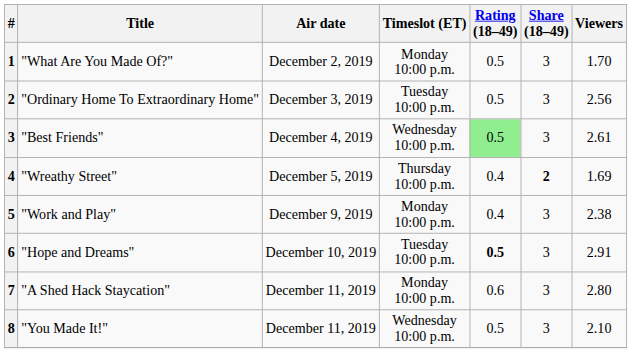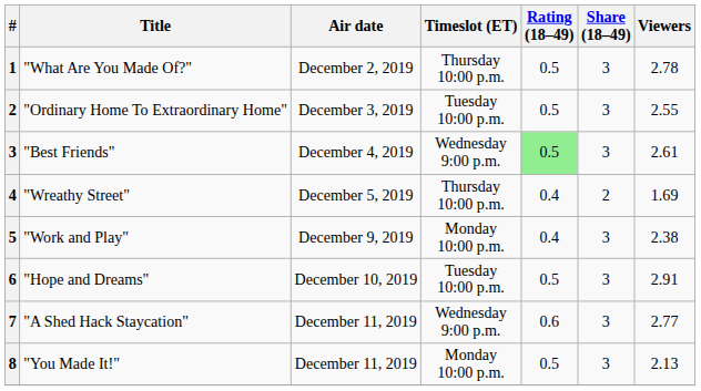"What Are You Made Of?" | Timeslot (ET): Monday 10:00 p.m. -> Thursday 10:00 p.m.
"What Are You Made Of?" | Viewers: 1.70 -> 2.78
"Ordinary Home To Extraordinary Home" | Viewers: 2.56 -> 2.55
"Best Friends" | Timeslot (ET): Wednesday 10:00 p.m. -> Wednesday 9:00 p.m.
"Wreathy Street" | Share (18–49): bold -> normal
"Hope and Dreams" | Rating (18–49): bold -> normal
"A Shed Hack Staycation" | Timeslot (ET): Monday 10:00 p.m. -> Wednesday 9:00 p.m.
"A Shed Hack Staycation" | Viewers: 2.80 -> 2.77
"You Made It!" | Timeslot (ET): Wednesday 10:00 p.m. -> Monday 10:00 p.m.
"You Made It!" | Viewers: 2.10 -> 2.13
